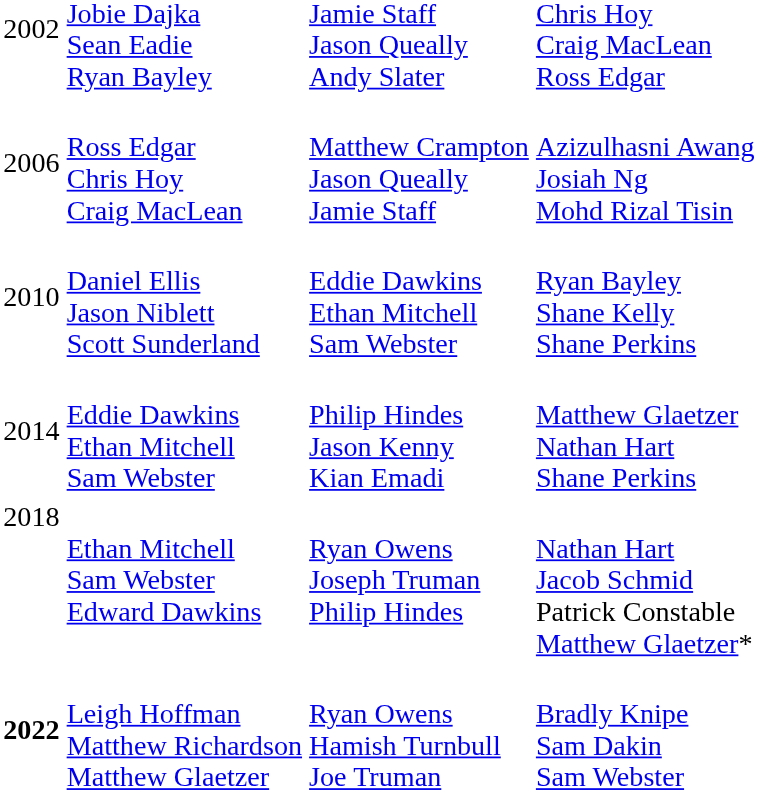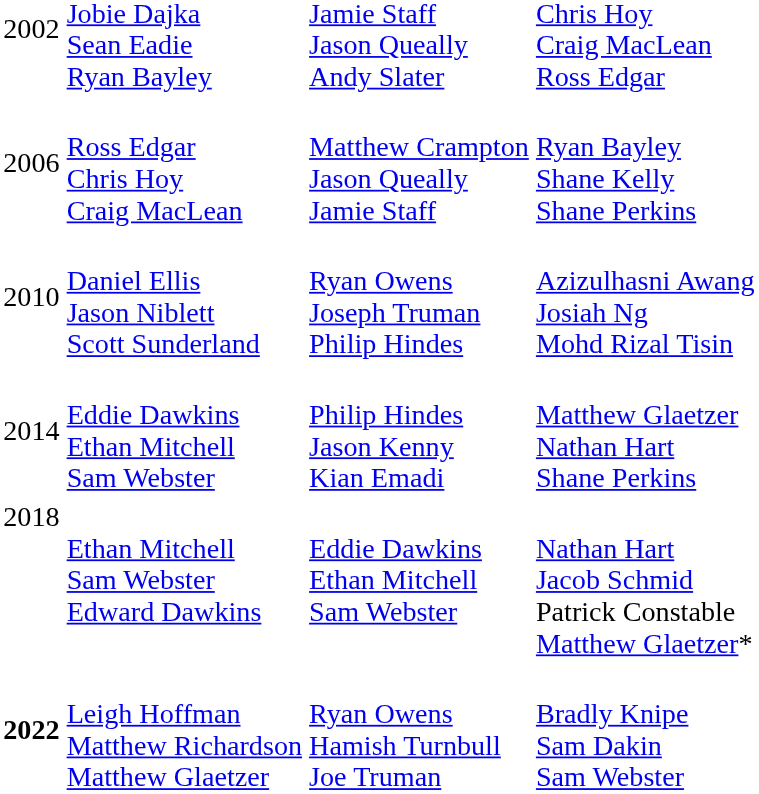Ross Edgar Chris Hoy Craig MacLean | column 4: Azizulhasni Awang Josiah Ng Mohd Rizal Tisin -> Ryan Bayley Shane Kelly Shane Perkins
Daniel Ellis Jason Niblett Scott Sunderland | column 3: Eddie Dawkins Ethan Mitchell Sam Webster -> Ryan Owens Joseph Truman Philip Hindes
Daniel Ellis Jason Niblett Scott Sunderland | column 4: Ryan Bayley Shane Kelly Shane Perkins -> Azizulhasni Awang Josiah Ng Mohd Rizal Tisin
Ethan Mitchell Sam Webster Edward Dawkins | column 3: Ryan Owens Joseph Truman Philip Hindes -> Eddie Dawkins Ethan Mitchell Sam Webster
